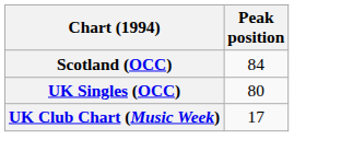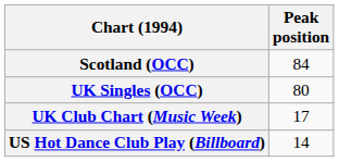+ row: US Hot Dance Club Play (Billboard) | 14
